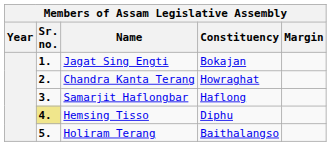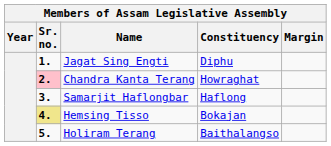Jagat Sing Engti | Constituency: Bokajan -> Diphu
Chandra Kanta Terang | Sr. no.: no background -> pink background
Hemsing Tisso | Constituency: Diphu -> Bokajan
